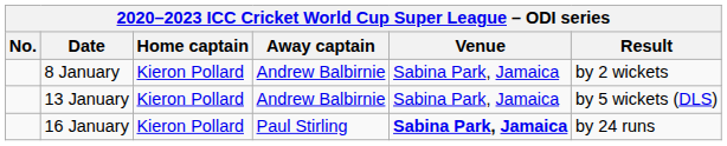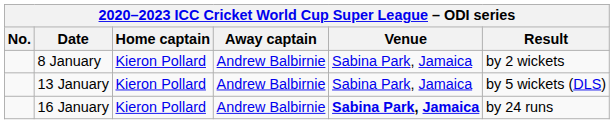16 January | Away captain: Paul Stirling -> Andrew Balbirnie
